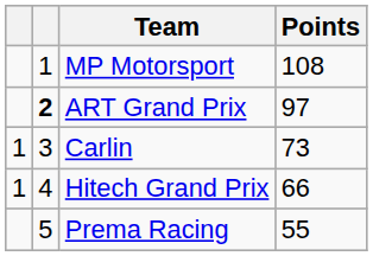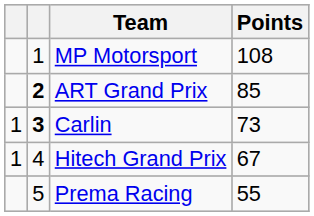ART Grand Prix | Points: 97 -> 85
Carlin | column 2: normal -> bold
Hitech Grand Prix | Points: 66 -> 67
